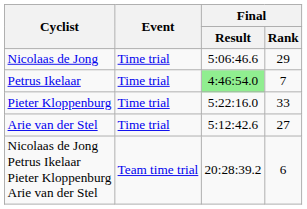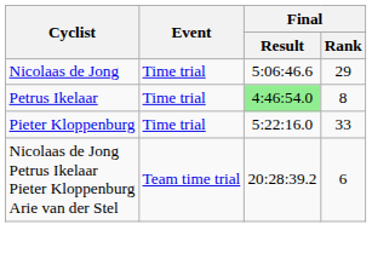Petrus Ikelaar | Final / Rank: 7 -> 8
- row: Arie van der Stel | Time trial | 5:12:42.6 | 27
